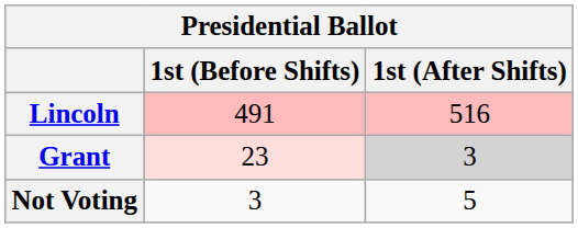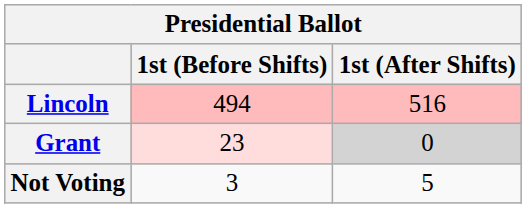Lincoln | 1st (Before Shifts): 491 -> 494
Grant | 1st (After Shifts): 3 -> 0
